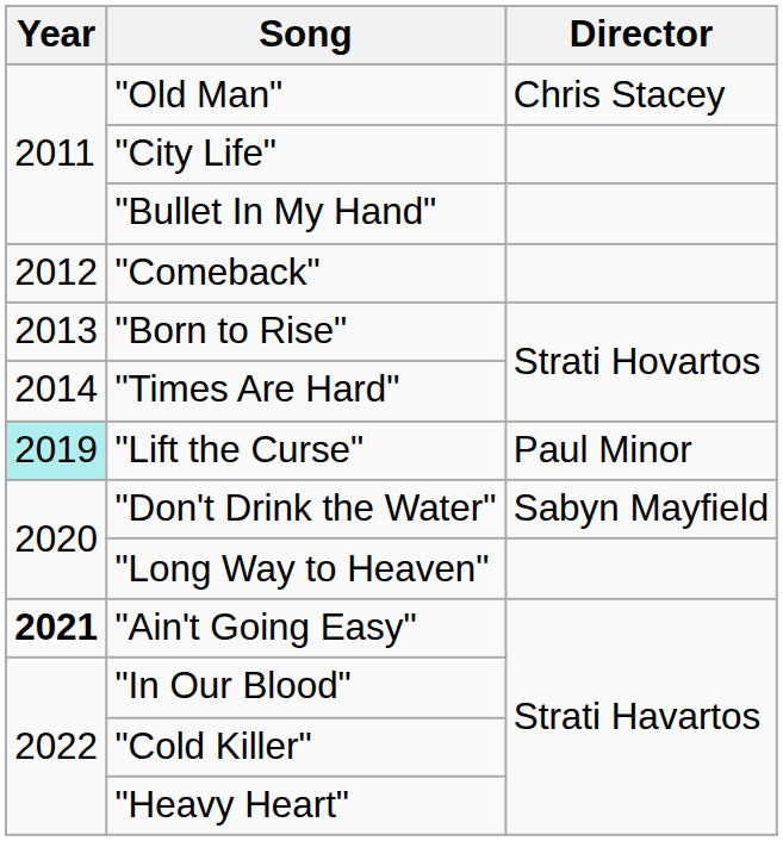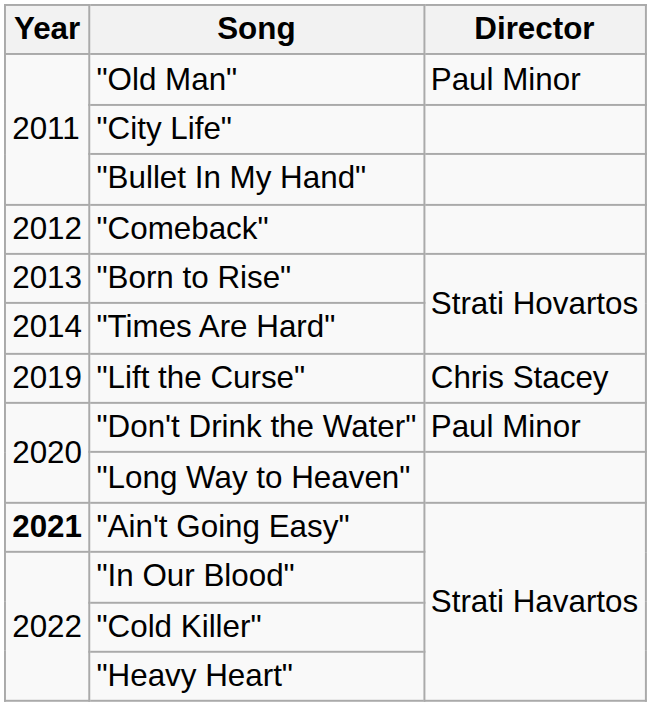"Old Man" | Director: Chris Stacey -> Paul Minor
"Lift the Curse" | Year: paleturquoise background -> no background
"Lift the Curse" | Director: Paul Minor -> Chris Stacey
"Don't Drink the Water" | Director: Sabyn Mayfield -> Paul Minor
